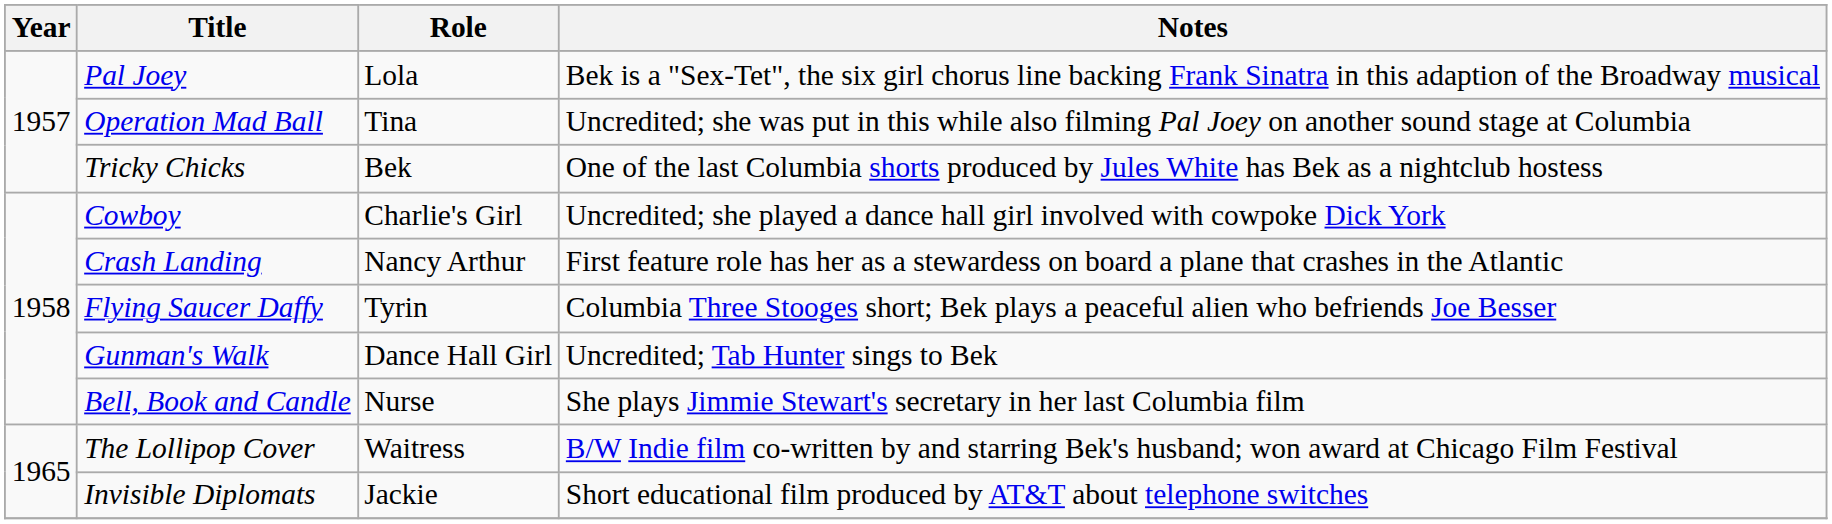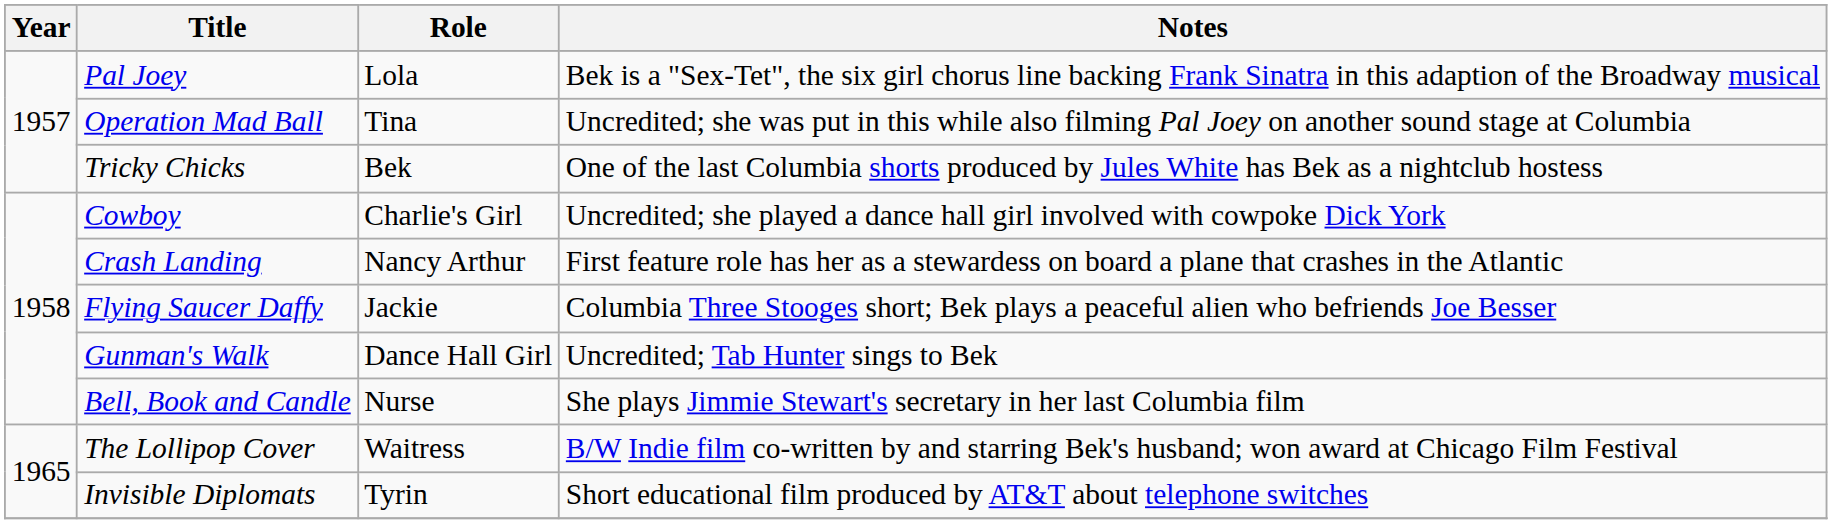Flying Saucer Daffy | Role: Tyrin -> Jackie
Invisible Diplomats | Role: Jackie -> Tyrin
